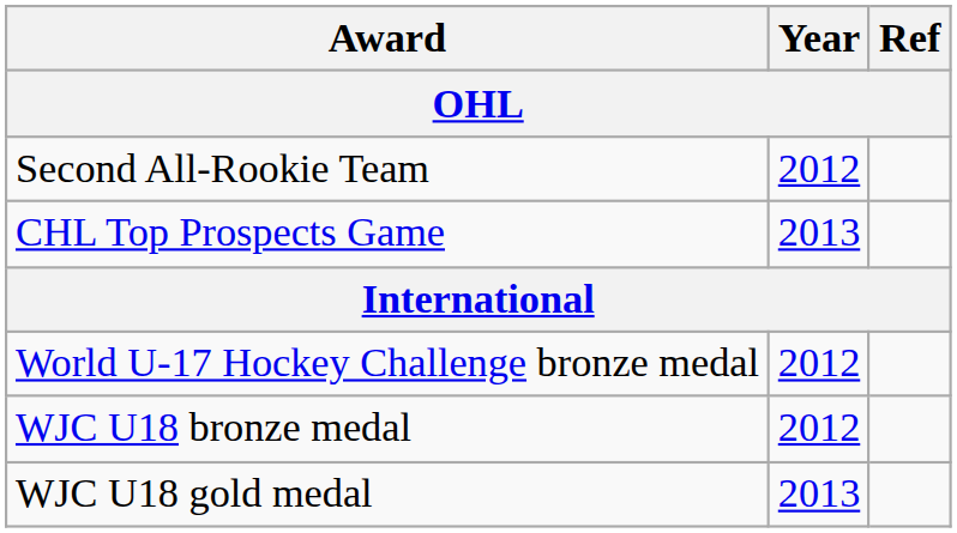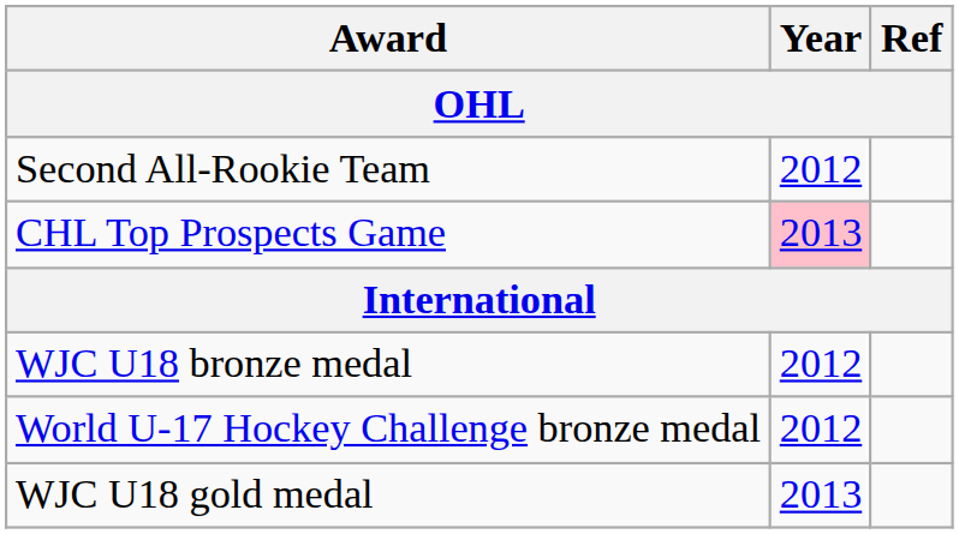CHL Top Prospects Game | Year: no background -> pink background
rows swapped: World U-17 Hockey Challenge bronze medal <-> WJC U18 bronze medal
